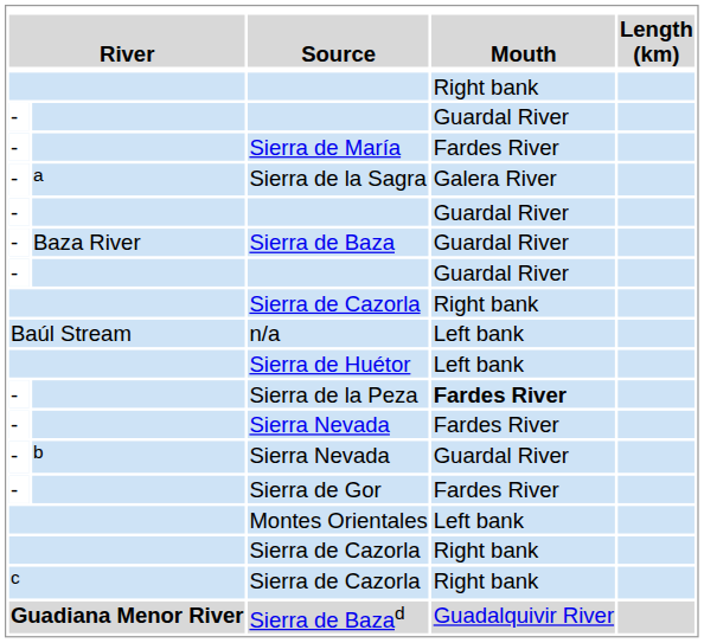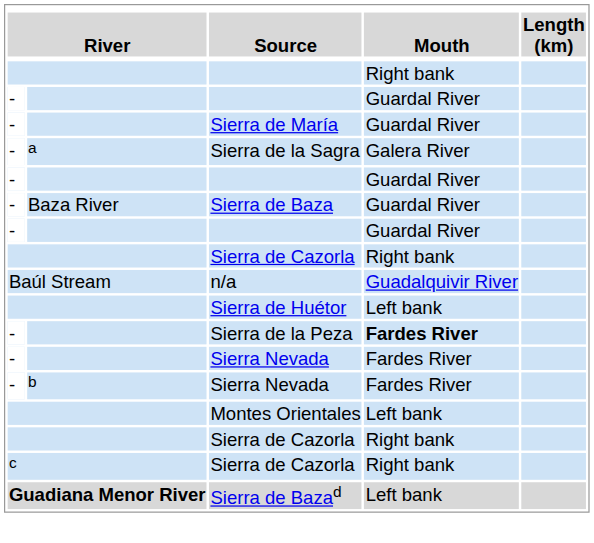Sierra de María | Mouth: Fardes River -> Guardal River
n/a | Mouth: Left bank -> Guadalquivir River
b / Sierra Nevada | Mouth: Guardal River -> Fardes River
- row: - | Sierra de Gor | Fardes River
Sierra de Bazad | Mouth: Guadalquivir River -> Left bank
